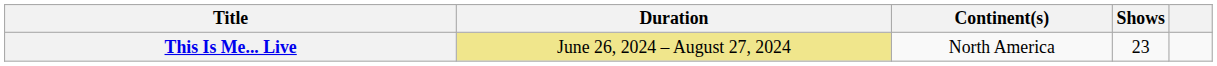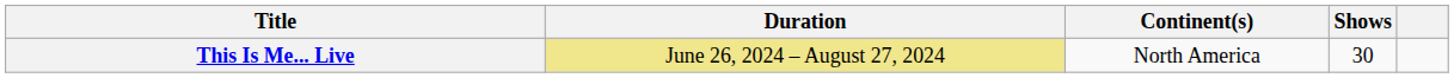This Is Me... Live | Shows: 23 -> 30
